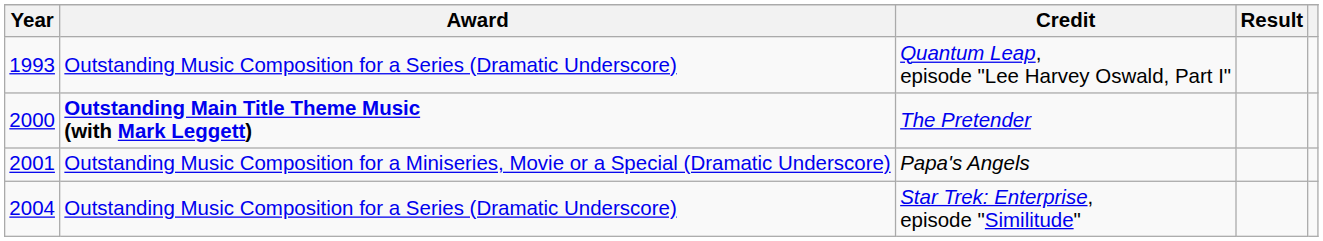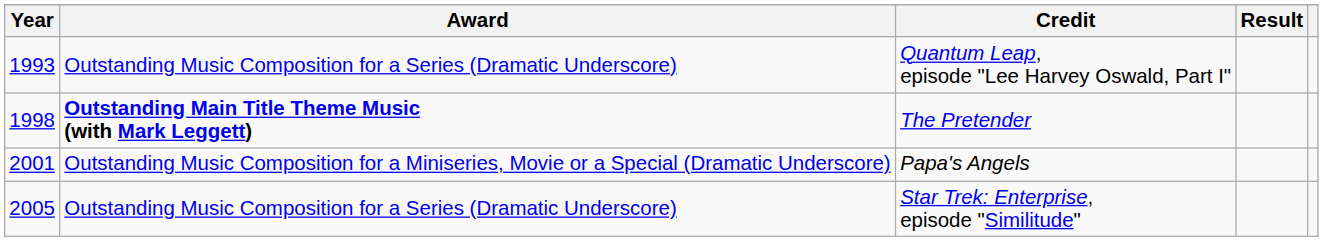The Pretender | Year: 2000 -> 1998
Star Trek: Enterprise, episode "Similitude" | Year: 2004 -> 2005
